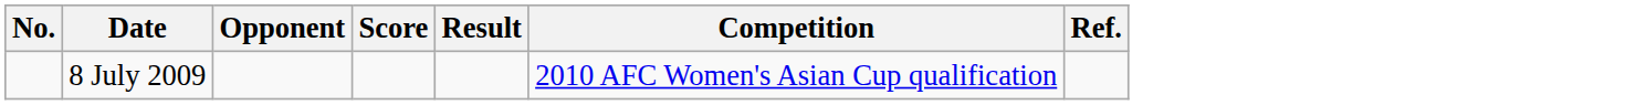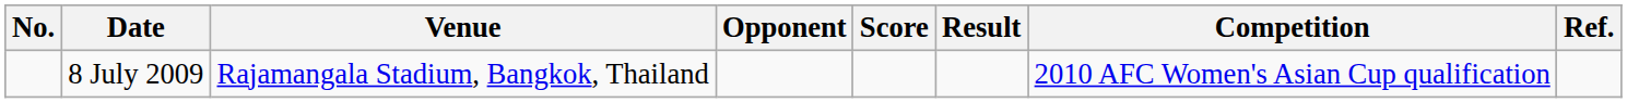+ column: Venue | Rajamangala Stadium, Bangkok, Thailand
